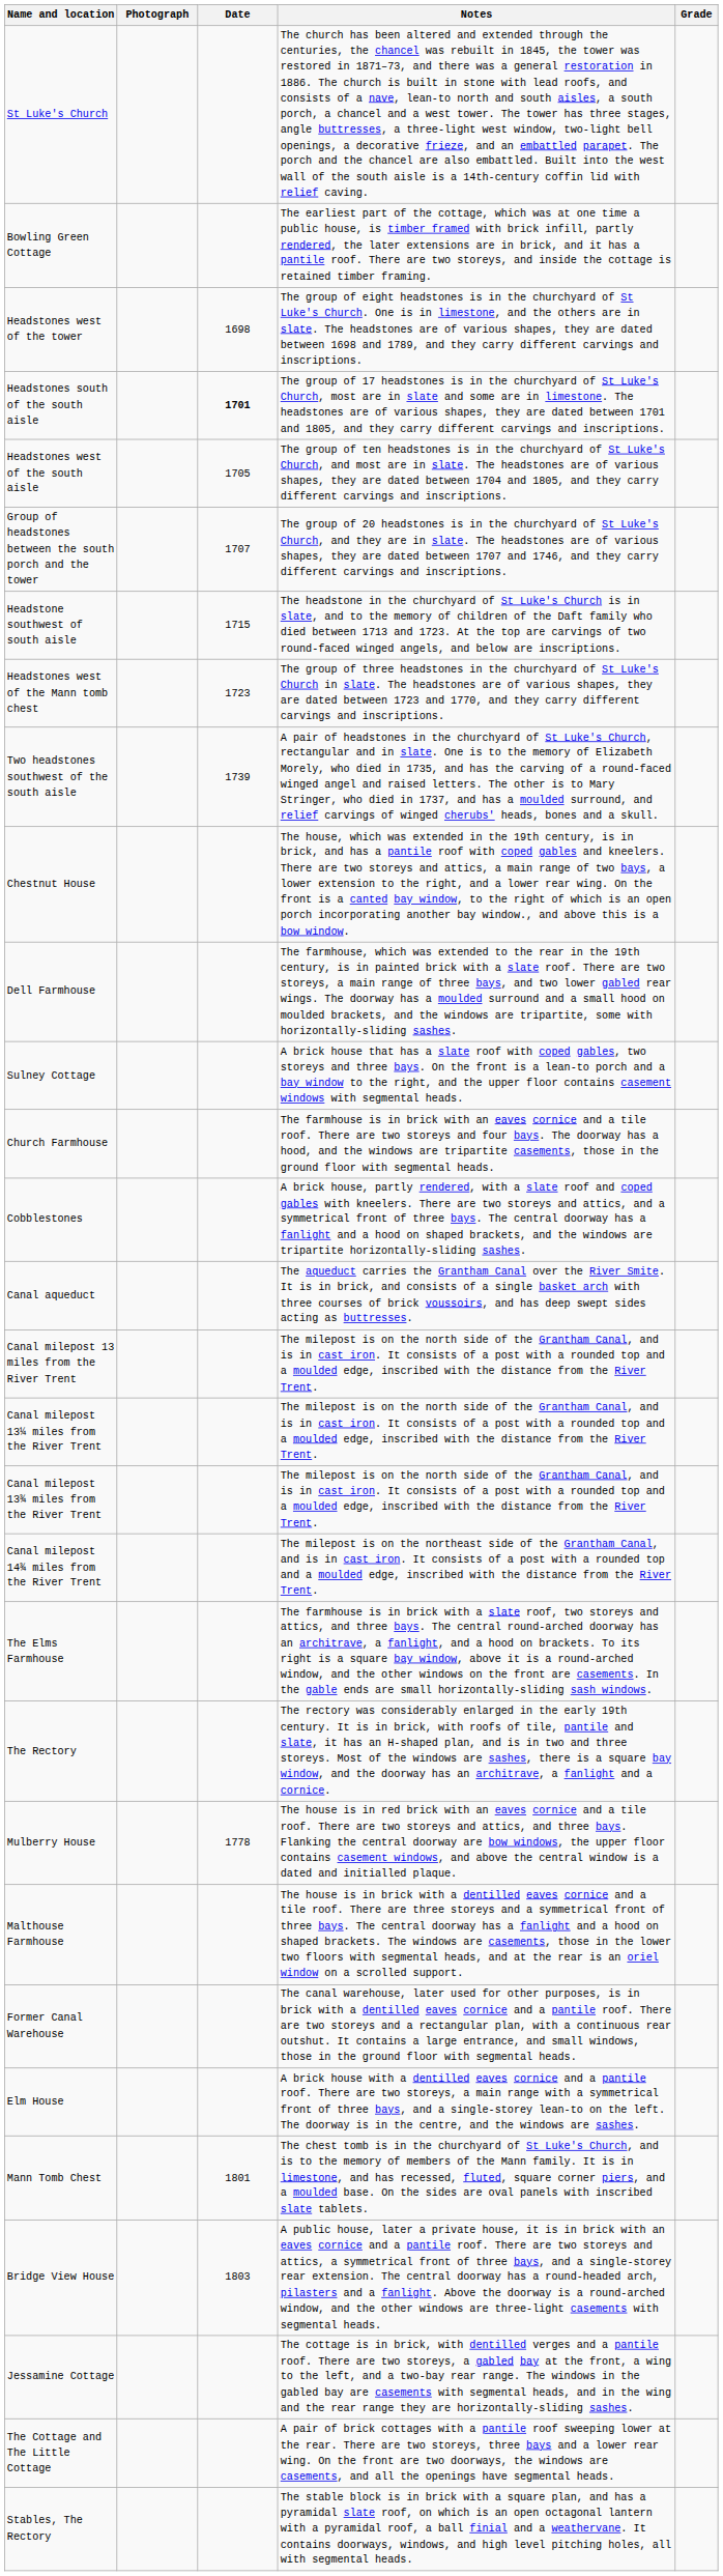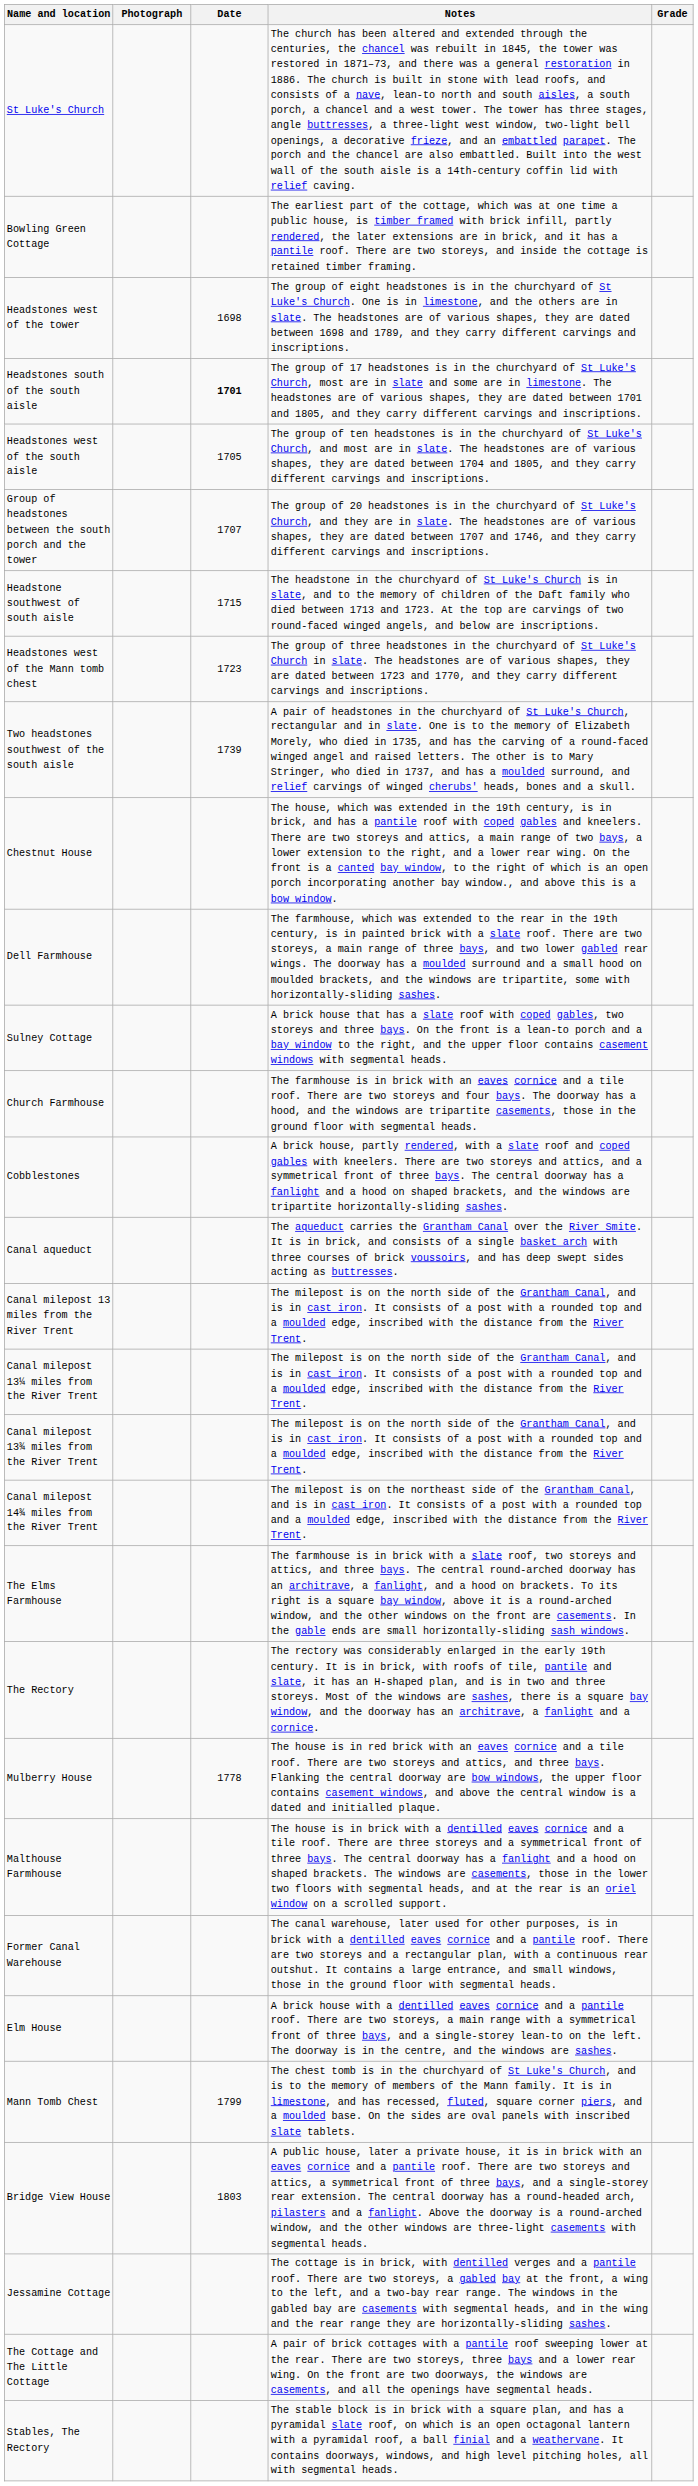Mann Tomb Chest | Date: 1801 -> 1799
